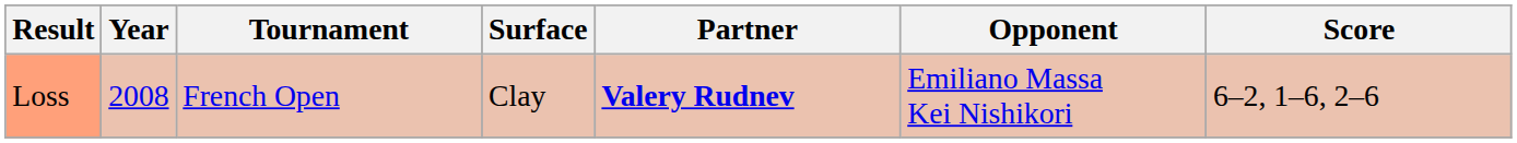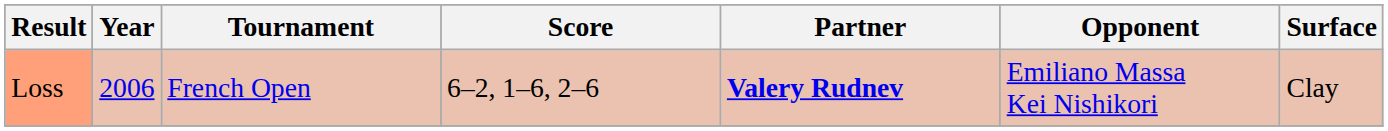columns swapped: Surface <-> Score
Loss | Year: 2008 -> 2006
